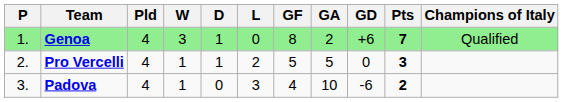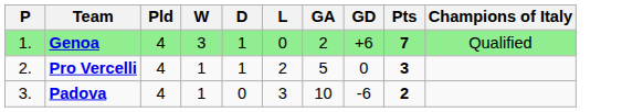- column: GF | 8 | 5 | 4
